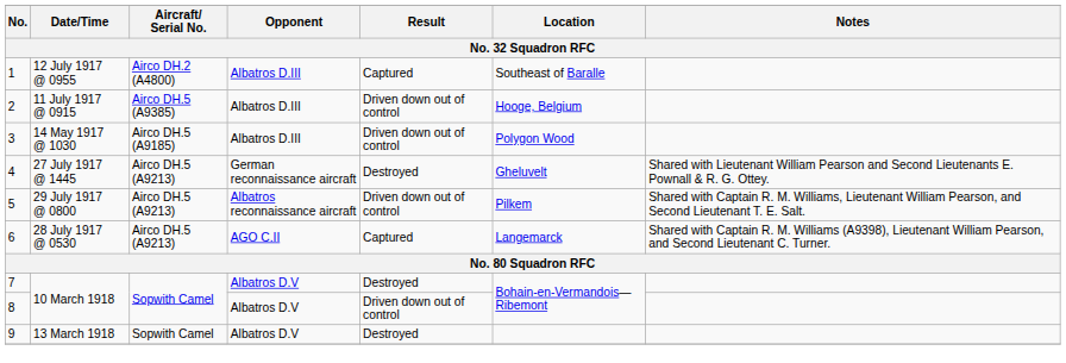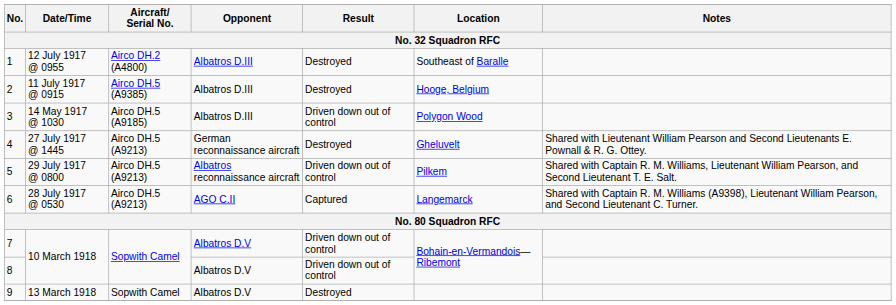1 | Result: Captured -> Destroyed
2 | Result: Driven down out of control -> Destroyed
7 | Result: Destroyed -> Driven down out of control
